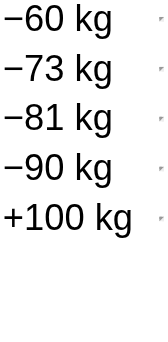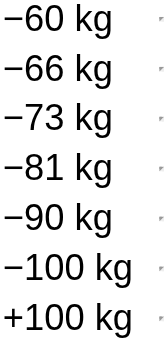+ row: −66 kg
+ row: −100 kg
